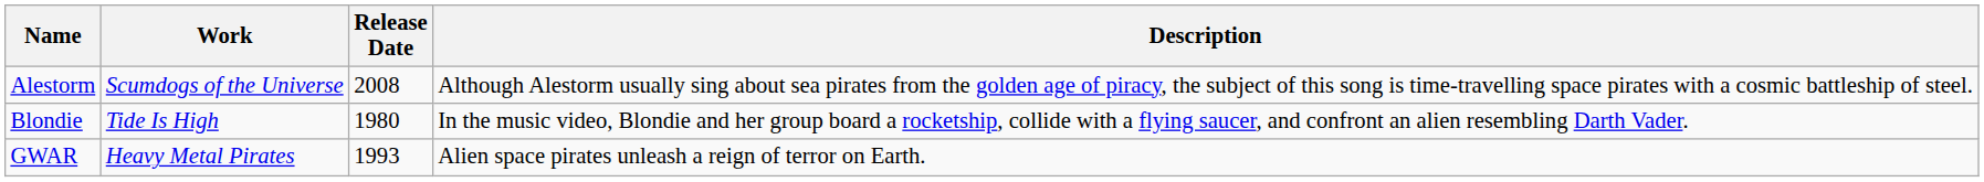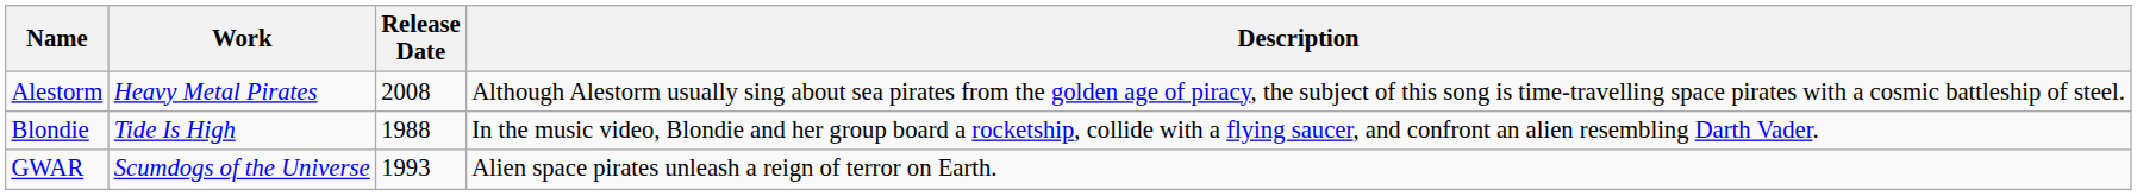Alestorm | Work: Scumdogs of the Universe -> Heavy Metal Pirates
Blondie | Release Date: 1980 -> 1988
GWAR | Work: Heavy Metal Pirates -> Scumdogs of the Universe
